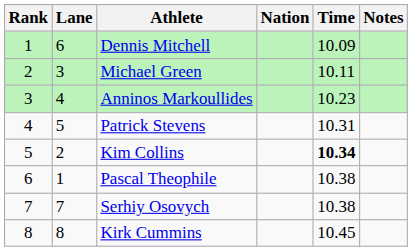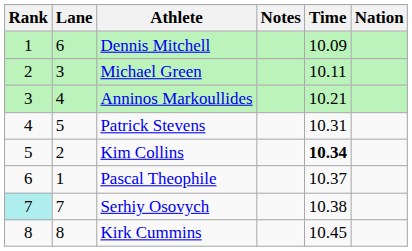columns swapped: Nation <-> Notes
Anninos Markoullides | Time: 10.23 -> 10.21
Pascal Theophile | Time: 10.38 -> 10.37
Serhiy Osovych | Rank: no background -> paleturquoise background
